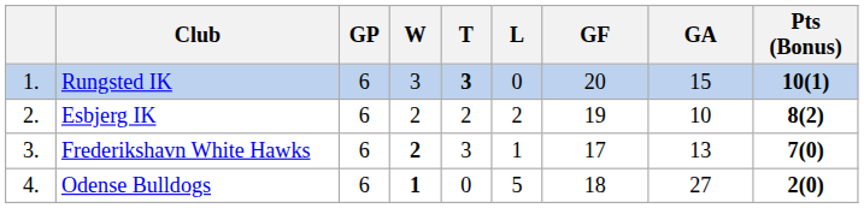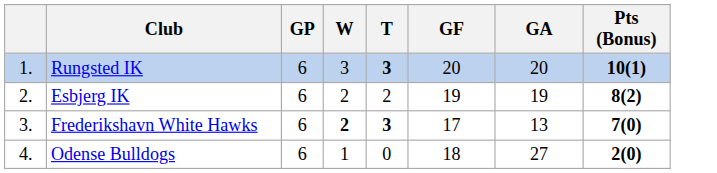- column: L | 0 | 2 | 1 | 5
Rungsted IK | GA: 15 -> 20
Esbjerg IK | GA: 10 -> 19
Frederikshavn White Hawks | T: normal -> bold
Odense Bulldogs | W: bold -> normal
